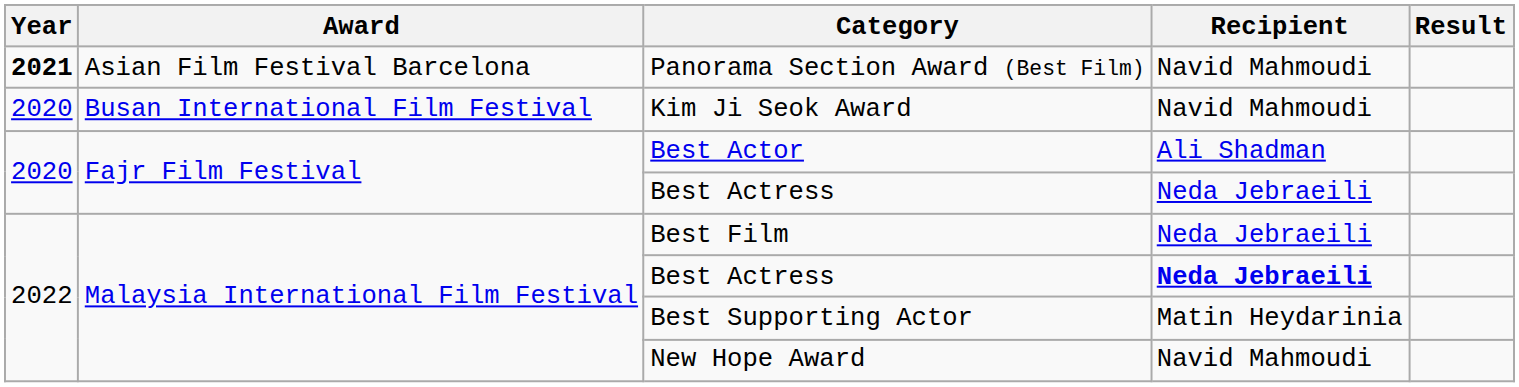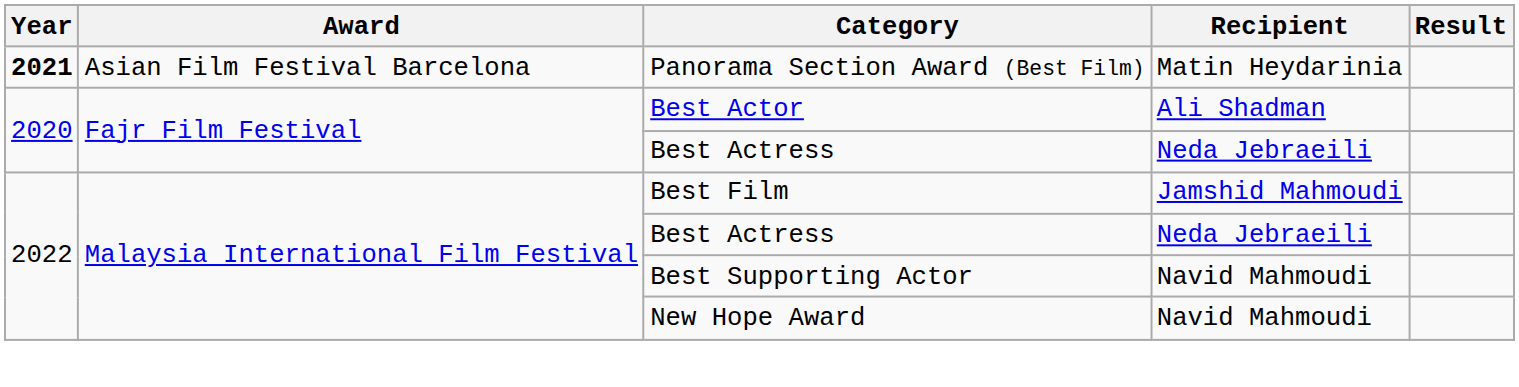Panorama Section Award (Best Film) | Recipient: Navid Mahmoudi -> Matin Heydarinia
- row: 2020 | Busan International Film Festival | Kim Ji Seok Award | Navid Mahmoudi
Best Film | Recipient: Neda Jebraeili -> Jamshid Mahmoudi
Malaysia International Film Festival / Best Actress | Recipient: bold -> normal
Best Supporting Actor | Recipient: Matin Heydarinia -> Navid Mahmoudi
